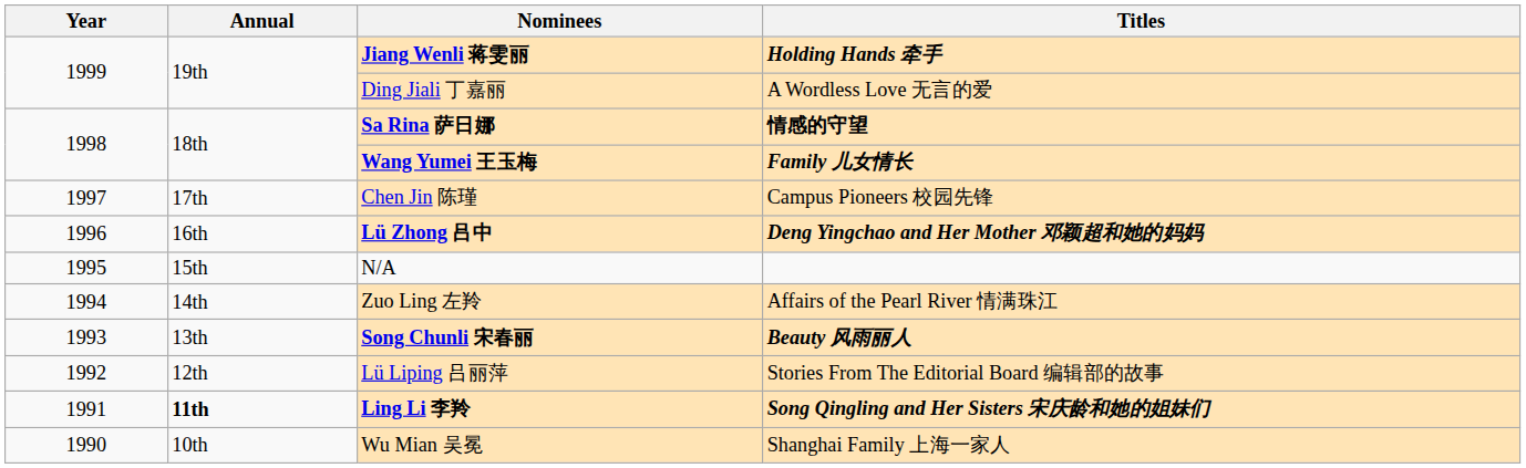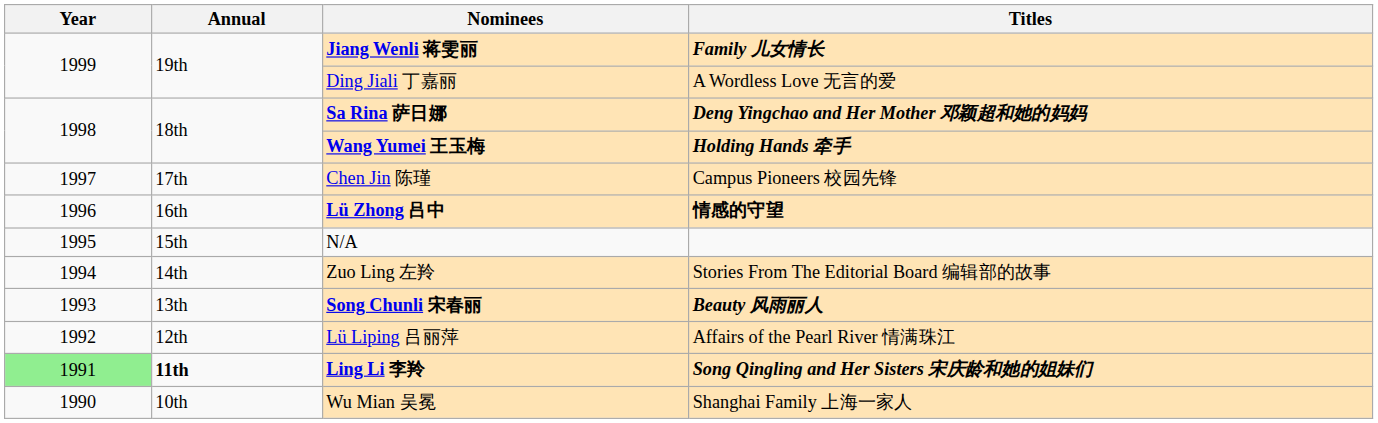Jiang Wenli 蒋雯丽 | Titles: Holding Hands 牵手 -> Family 儿女情长
Sa Rina 萨日娜 | Titles: 情感的守望 -> Deng Yingchao and Her Mother 邓颖超和她的妈妈
Wang Yumei 王玉梅 | Titles: Family 儿女情长 -> Holding Hands 牵手
Lü Zhong 吕中 | Titles: Deng Yingchao and Her Mother 邓颖超和她的妈妈 -> 情感的守望
Zuo Ling 左羚 | Titles: Affairs of the Pearl River 情满珠江 -> Stories From The Editorial Board 编辑部的故事
Lü Liping 吕丽萍 | Titles: Stories From The Editorial Board 编辑部的故事 -> Affairs of the Pearl River 情满珠江
Ling Li 李羚 | Year: no background -> lightgreen background
